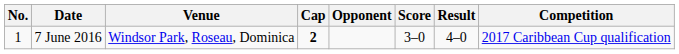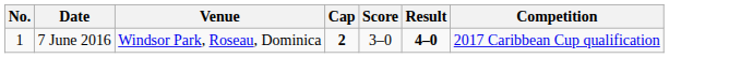- column: Opponent
7 June 2016 | Result: normal -> bold
